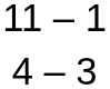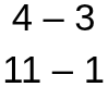rows swapped: 4 – 3 <-> 11 – 1
